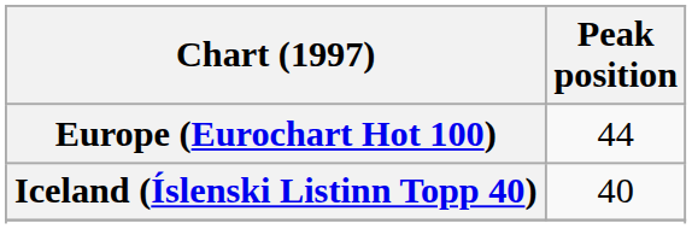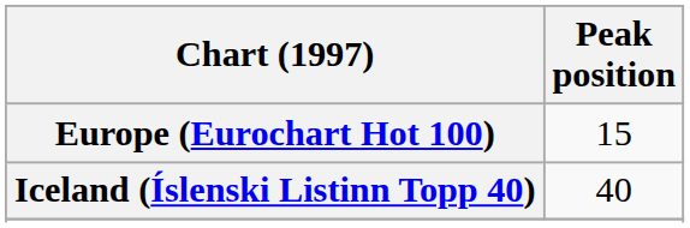Europe (Eurochart Hot 100) | Peak position: 44 -> 15
